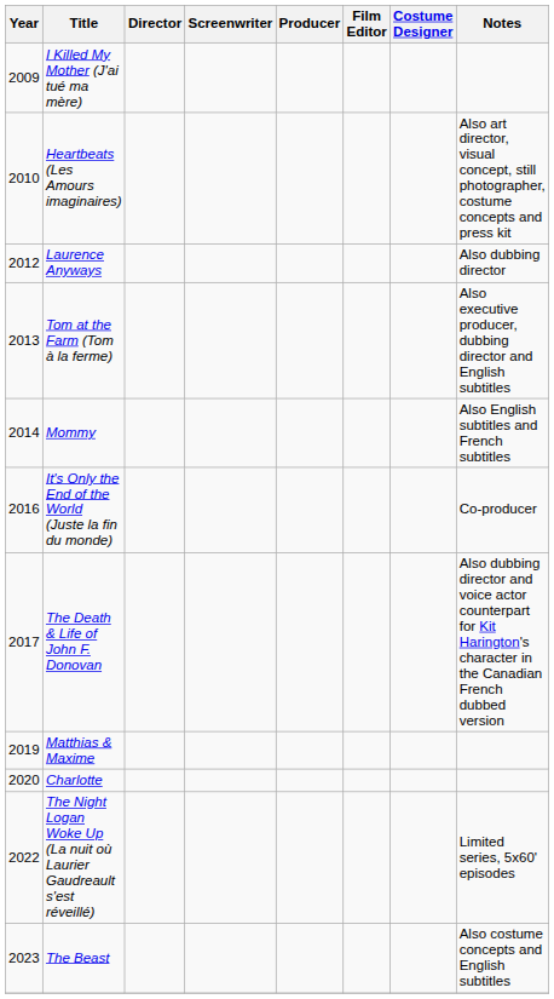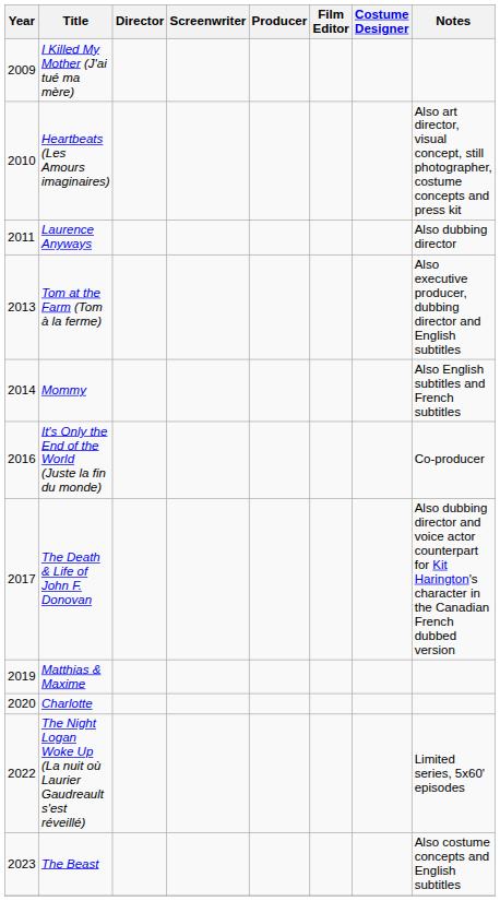Laurence Anyways | Year: 2012 -> 2011
